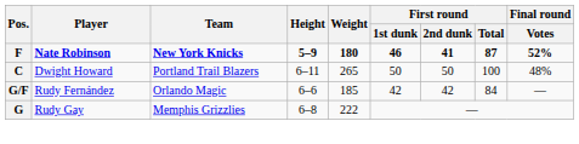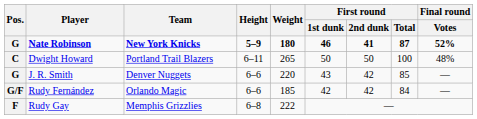Nate Robinson | Pos.: F -> G
+ row: G | J. R. Smith | Denver Nuggets | 6–6 | 220 | 43 | 42 | 85 | —
Rudy Gay | Pos.: G -> F
